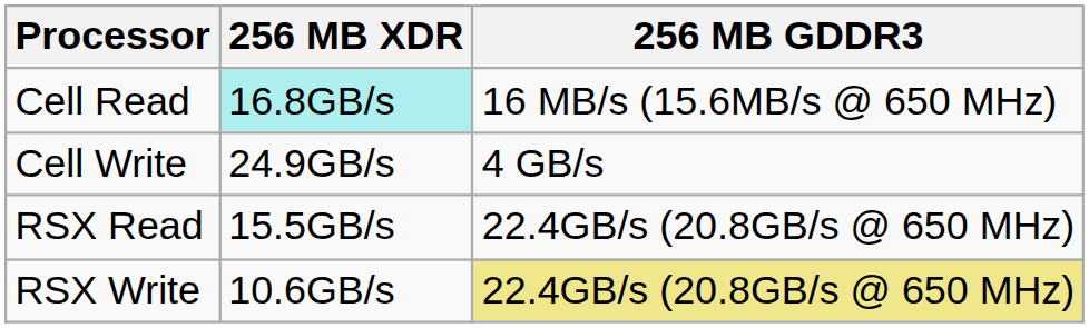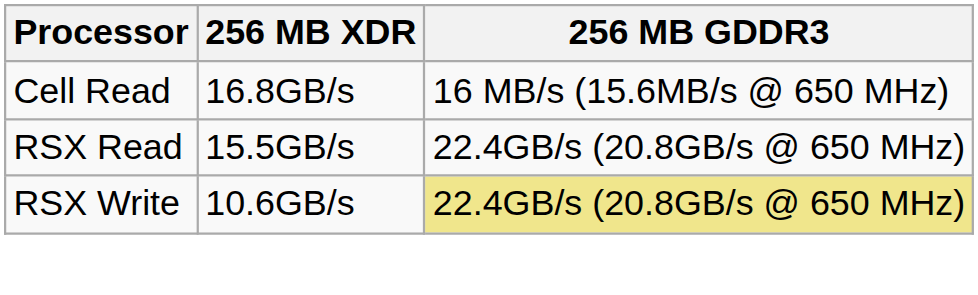Cell Read | 256 MB XDR: paleturquoise background -> no background
- row: Cell Write | 24.9GB/s | 4 GB/s
